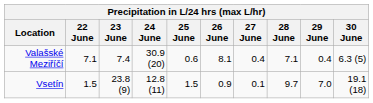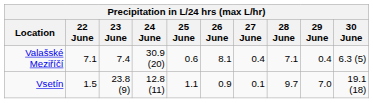Vsetín | 25 June: 1.5 -> 1.1
